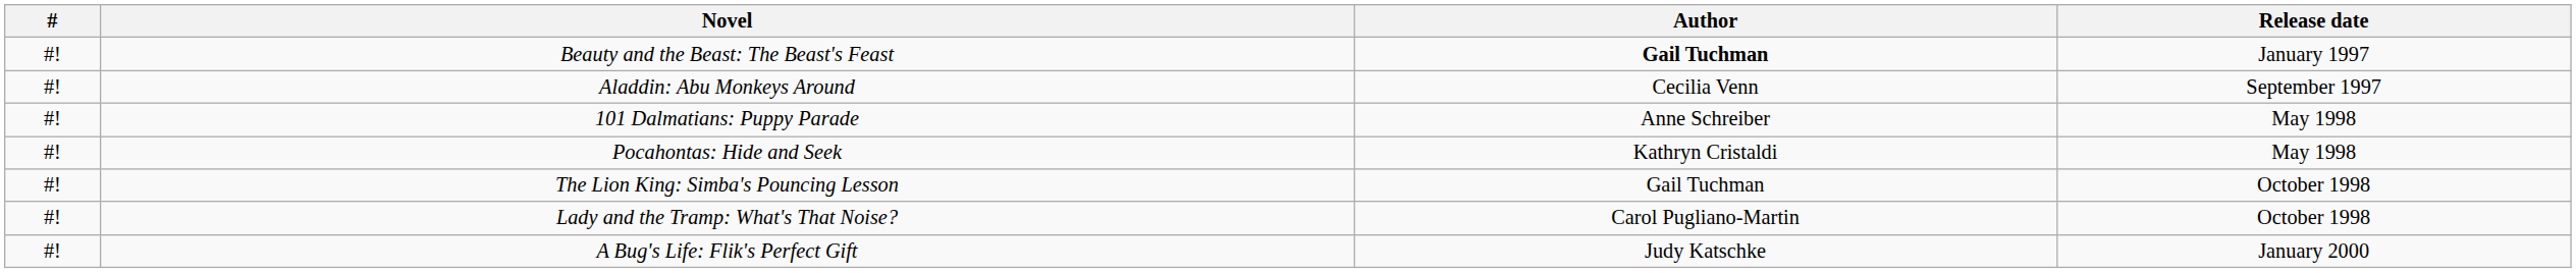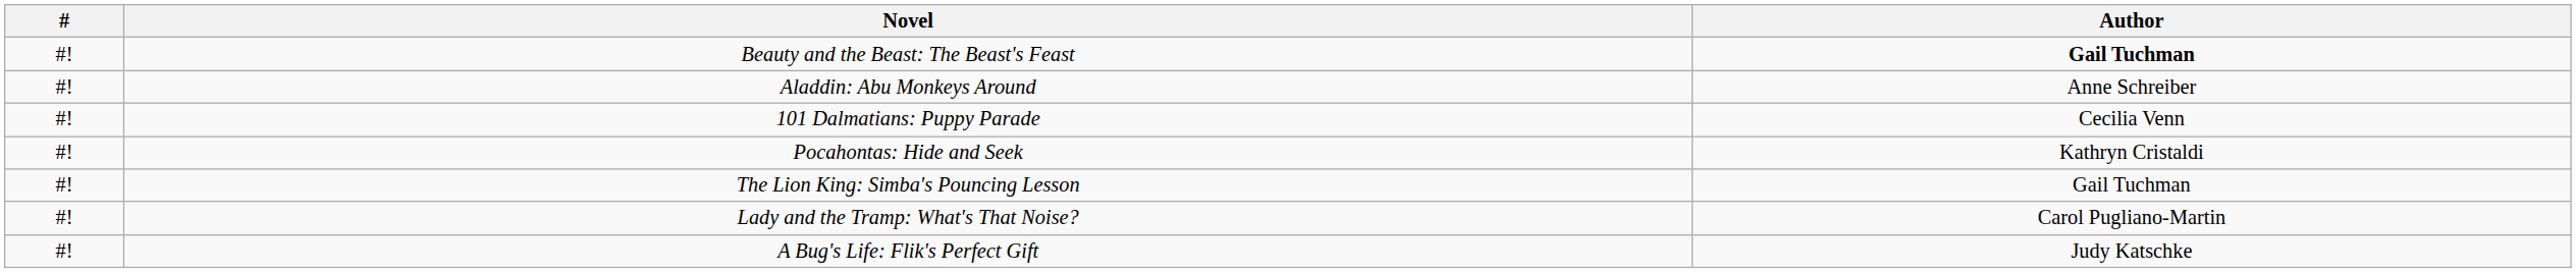- column: Release date | January 1997 | September 1997 | May 1998 | May 1998 | October 1998 | October 1998 | January 2000
Aladdin: Abu Monkeys Around | Author: Cecilia Venn -> Anne Schreiber
101 Dalmatians: Puppy Parade | Author: Anne Schreiber -> Cecilia Venn
